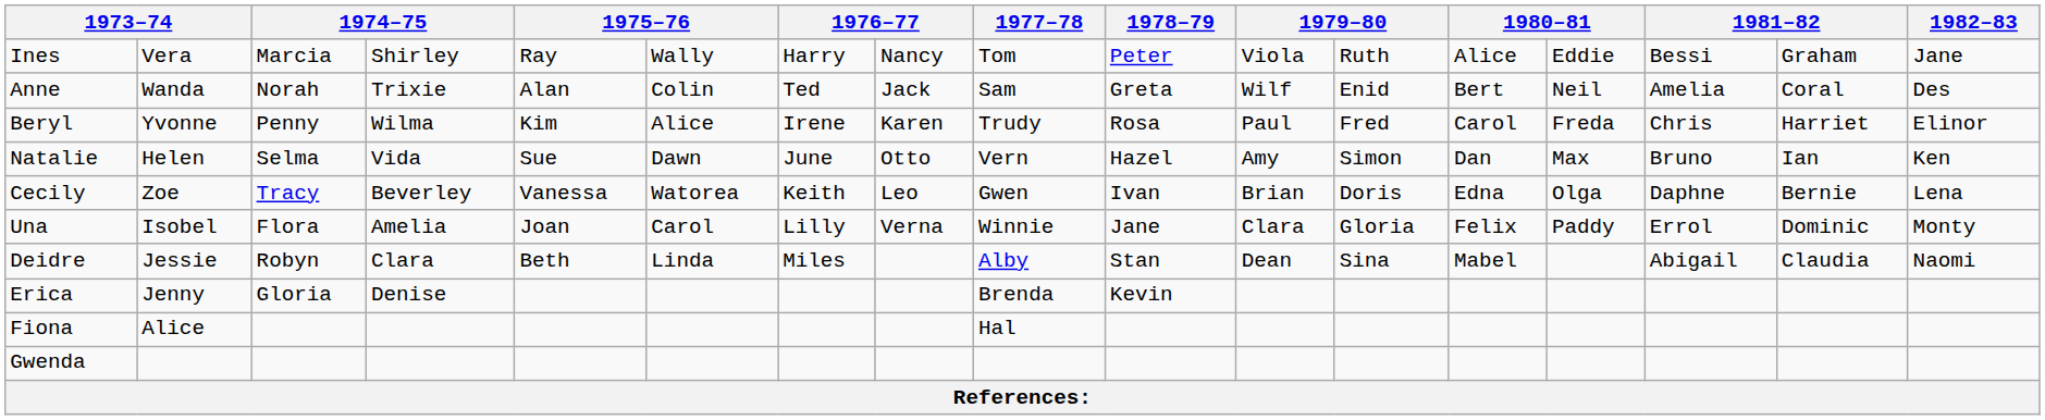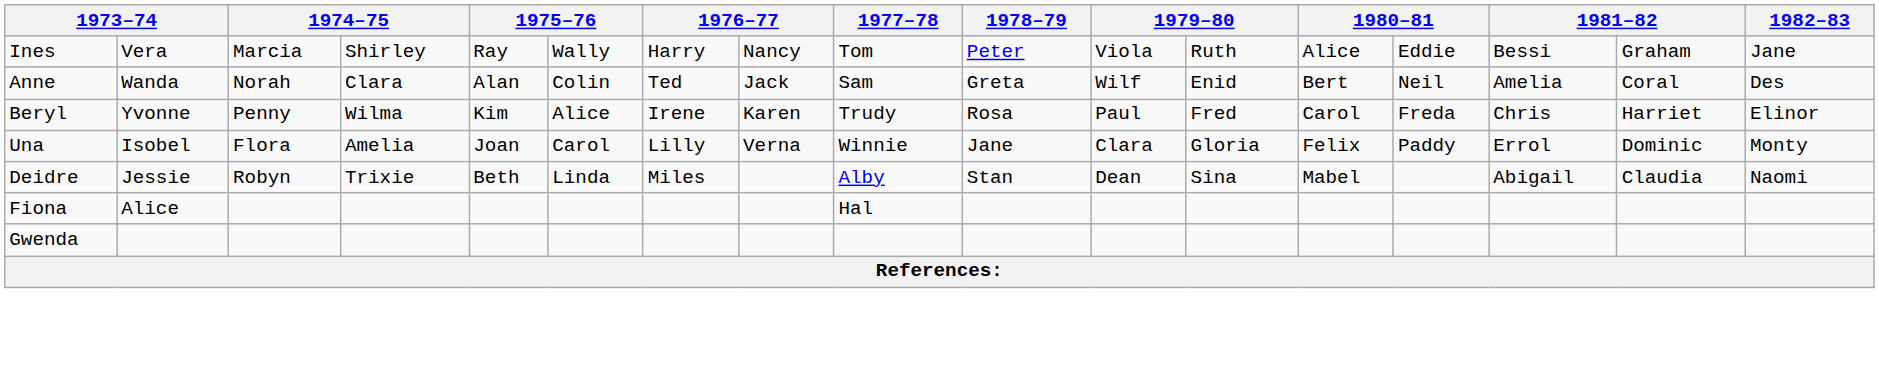Anne | column 4: Trixie -> Clara
- row: Natalie | Helen | Selma | Vida | Sue | Dawn | June | Otto | Vern | Hazel | Amy | Simon | Dan | Max | Bruno | Ian | Ken
- row: Cecily | Zoe | Tracy | Beverley | Vanessa | Watorea | Keith | Leo | Gwen | Ivan | Brian | Doris | Edna | Olga | Daphne | Bernie | Lena
Deidre | column 4: Clara -> Trixie
- row: Erica | Jenny | Gloria | Denise | Brenda | Kevin
